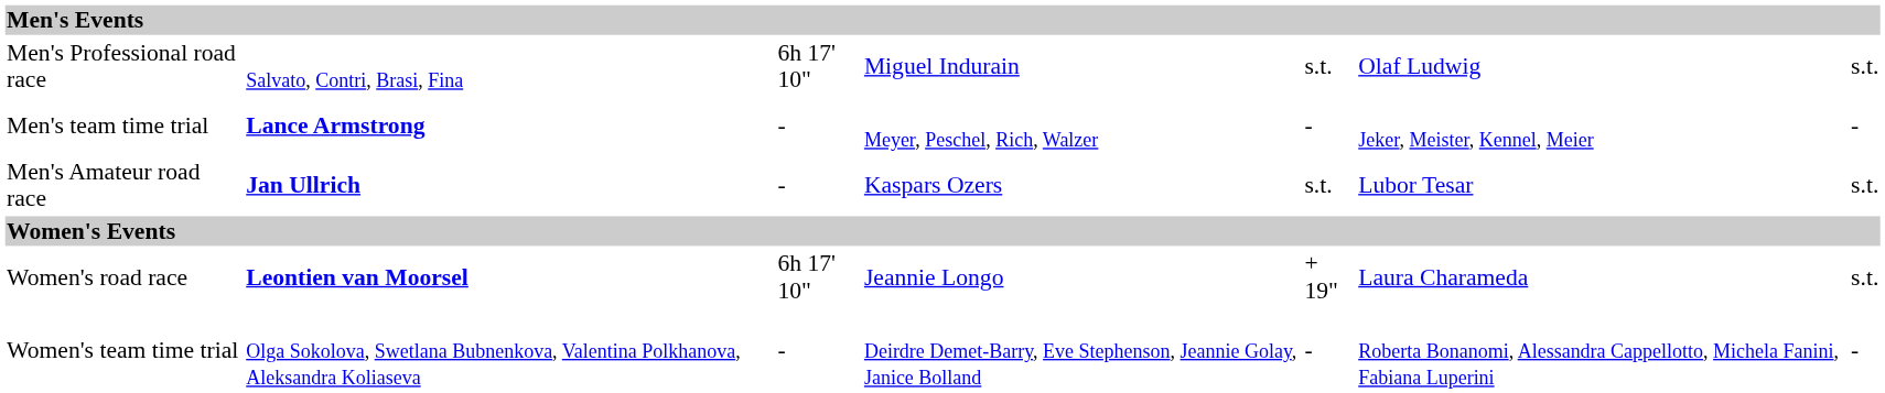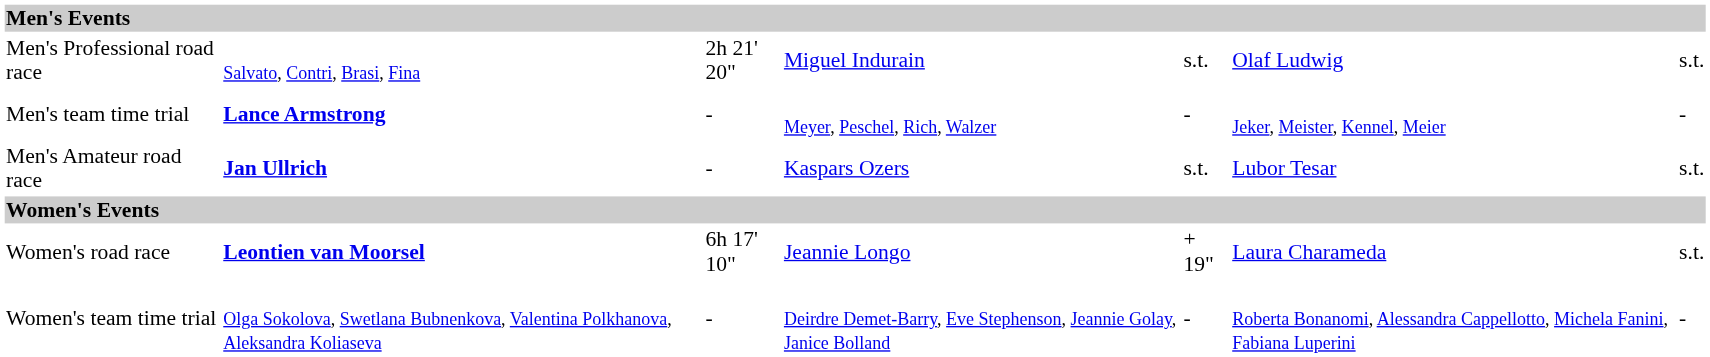Men's Professional road race | column 3: 6h 17' 10" -> 2h 21' 20"
